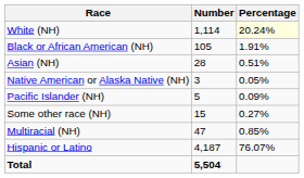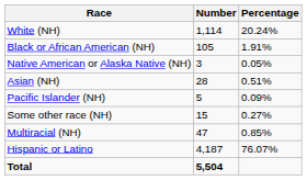White (NH) | Percentage: lightyellow background -> no background
rows swapped: Native American or Alaska Native (NH) <-> Asian (NH)
